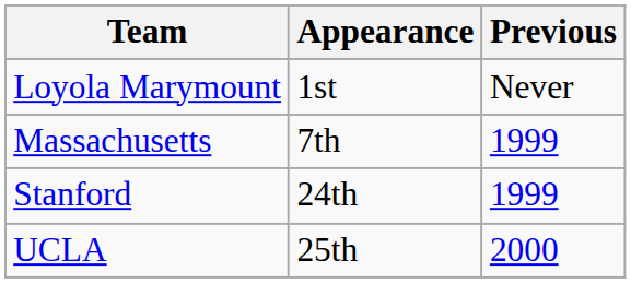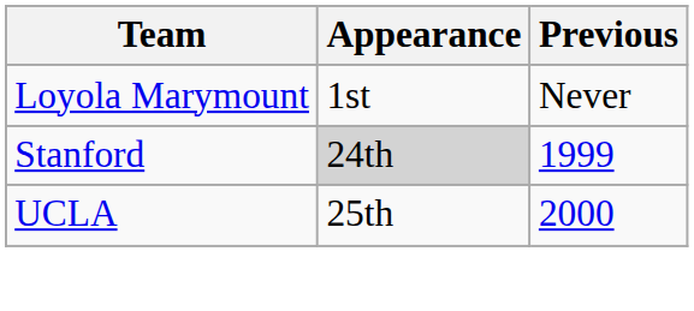- row: Massachusetts | 7th | 1999
Stanford | Appearance: no background -> lightgrey background
